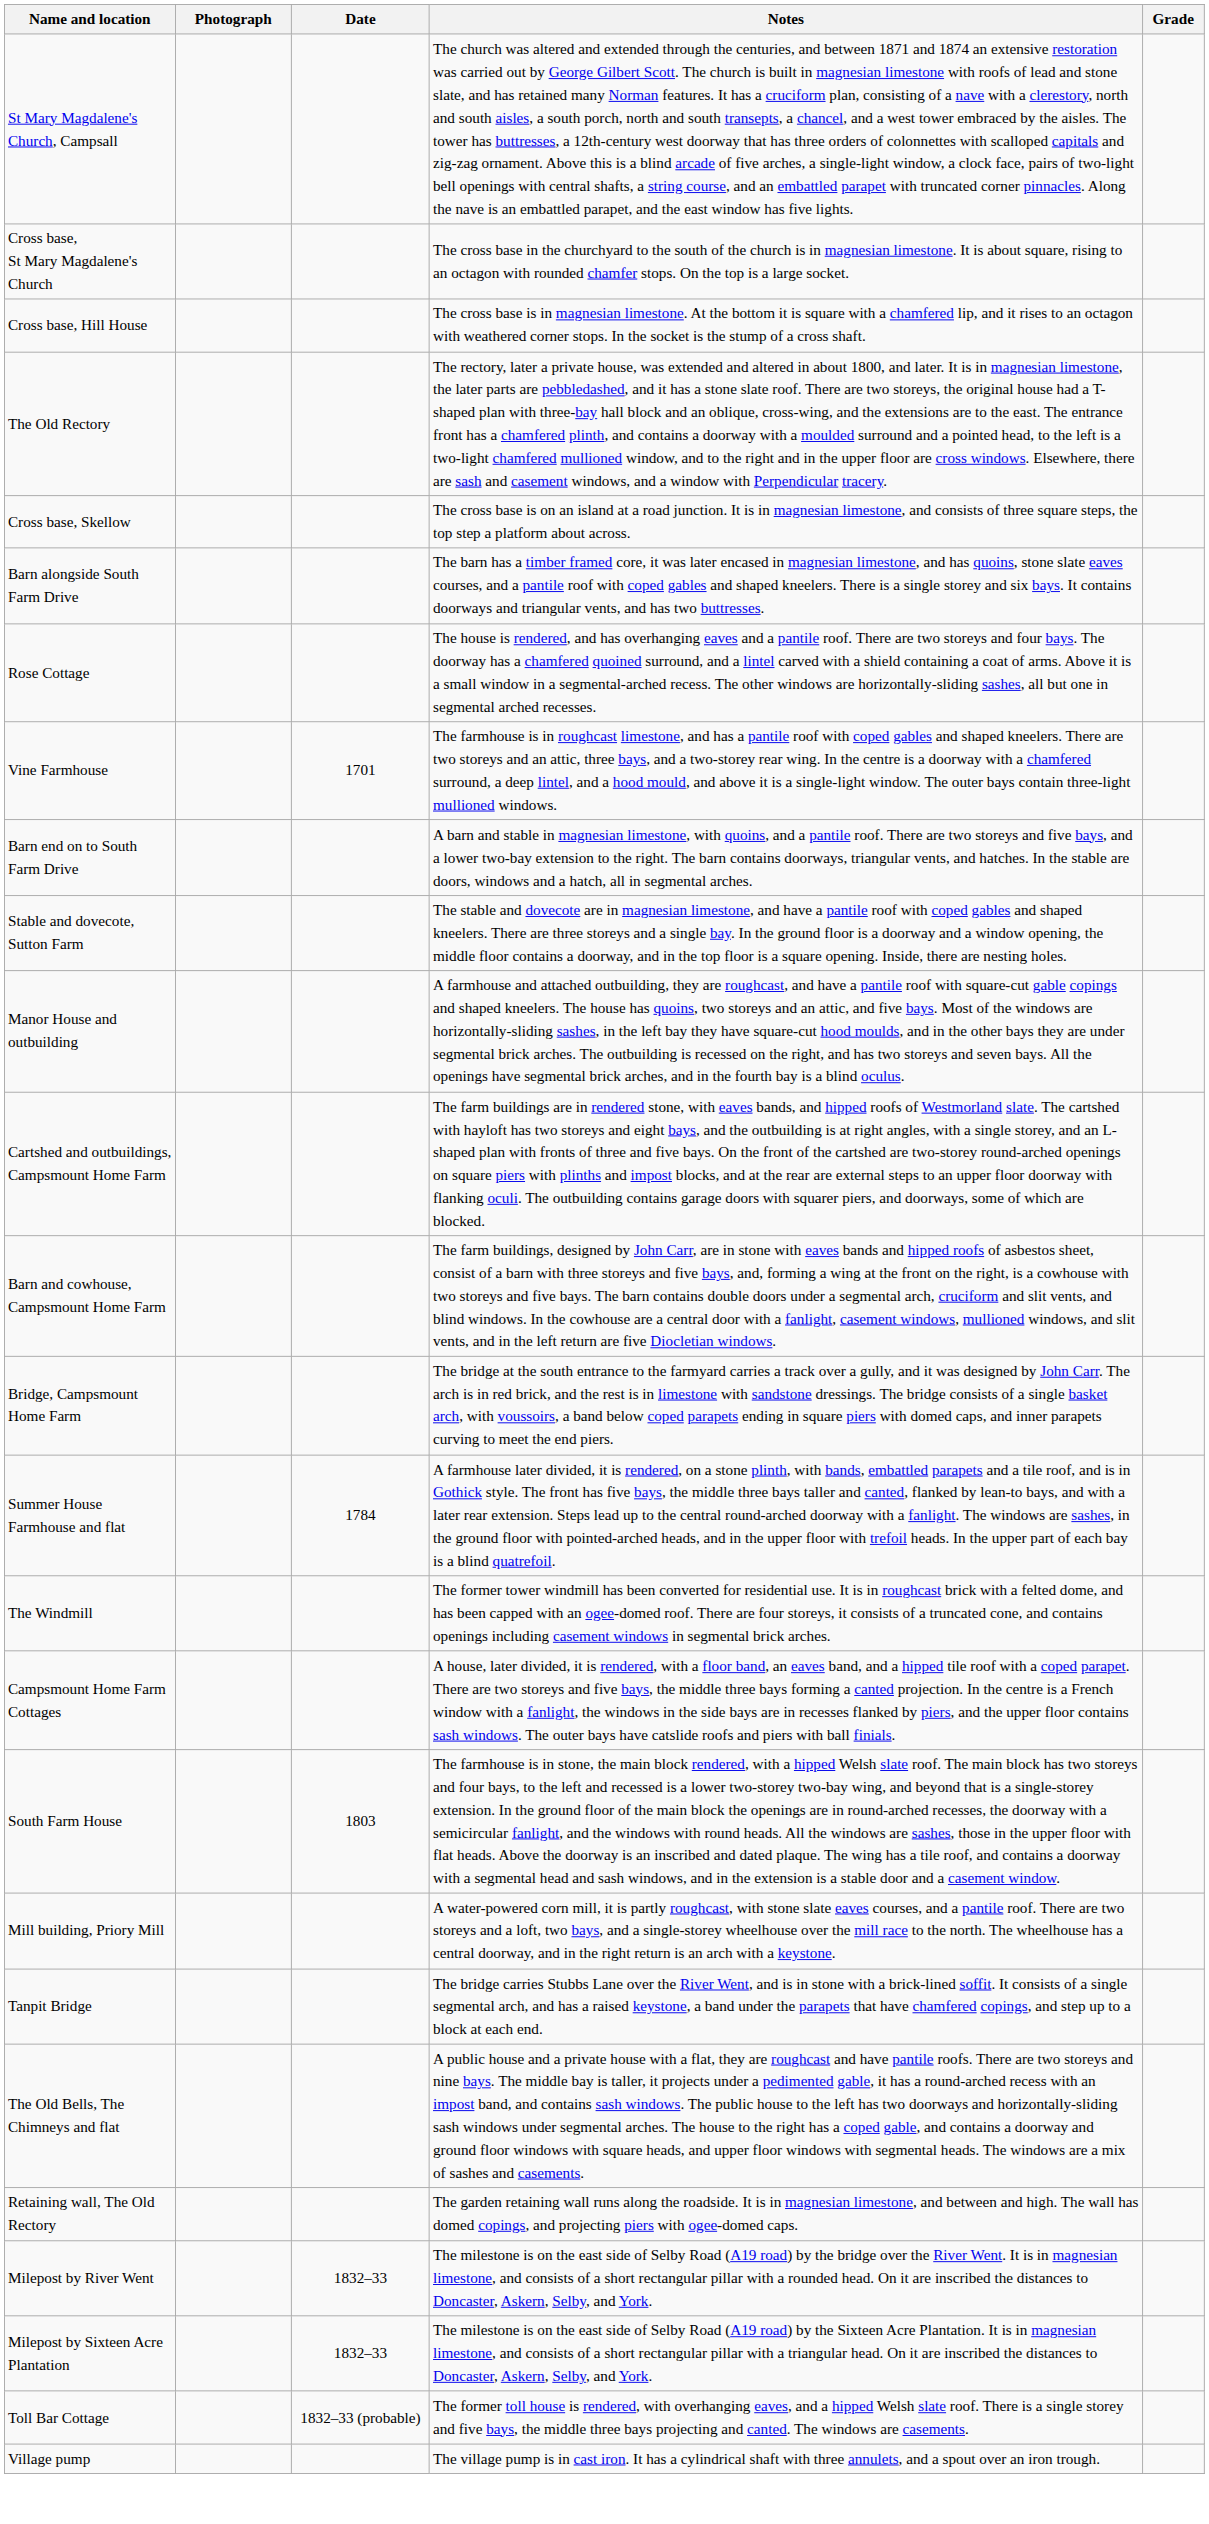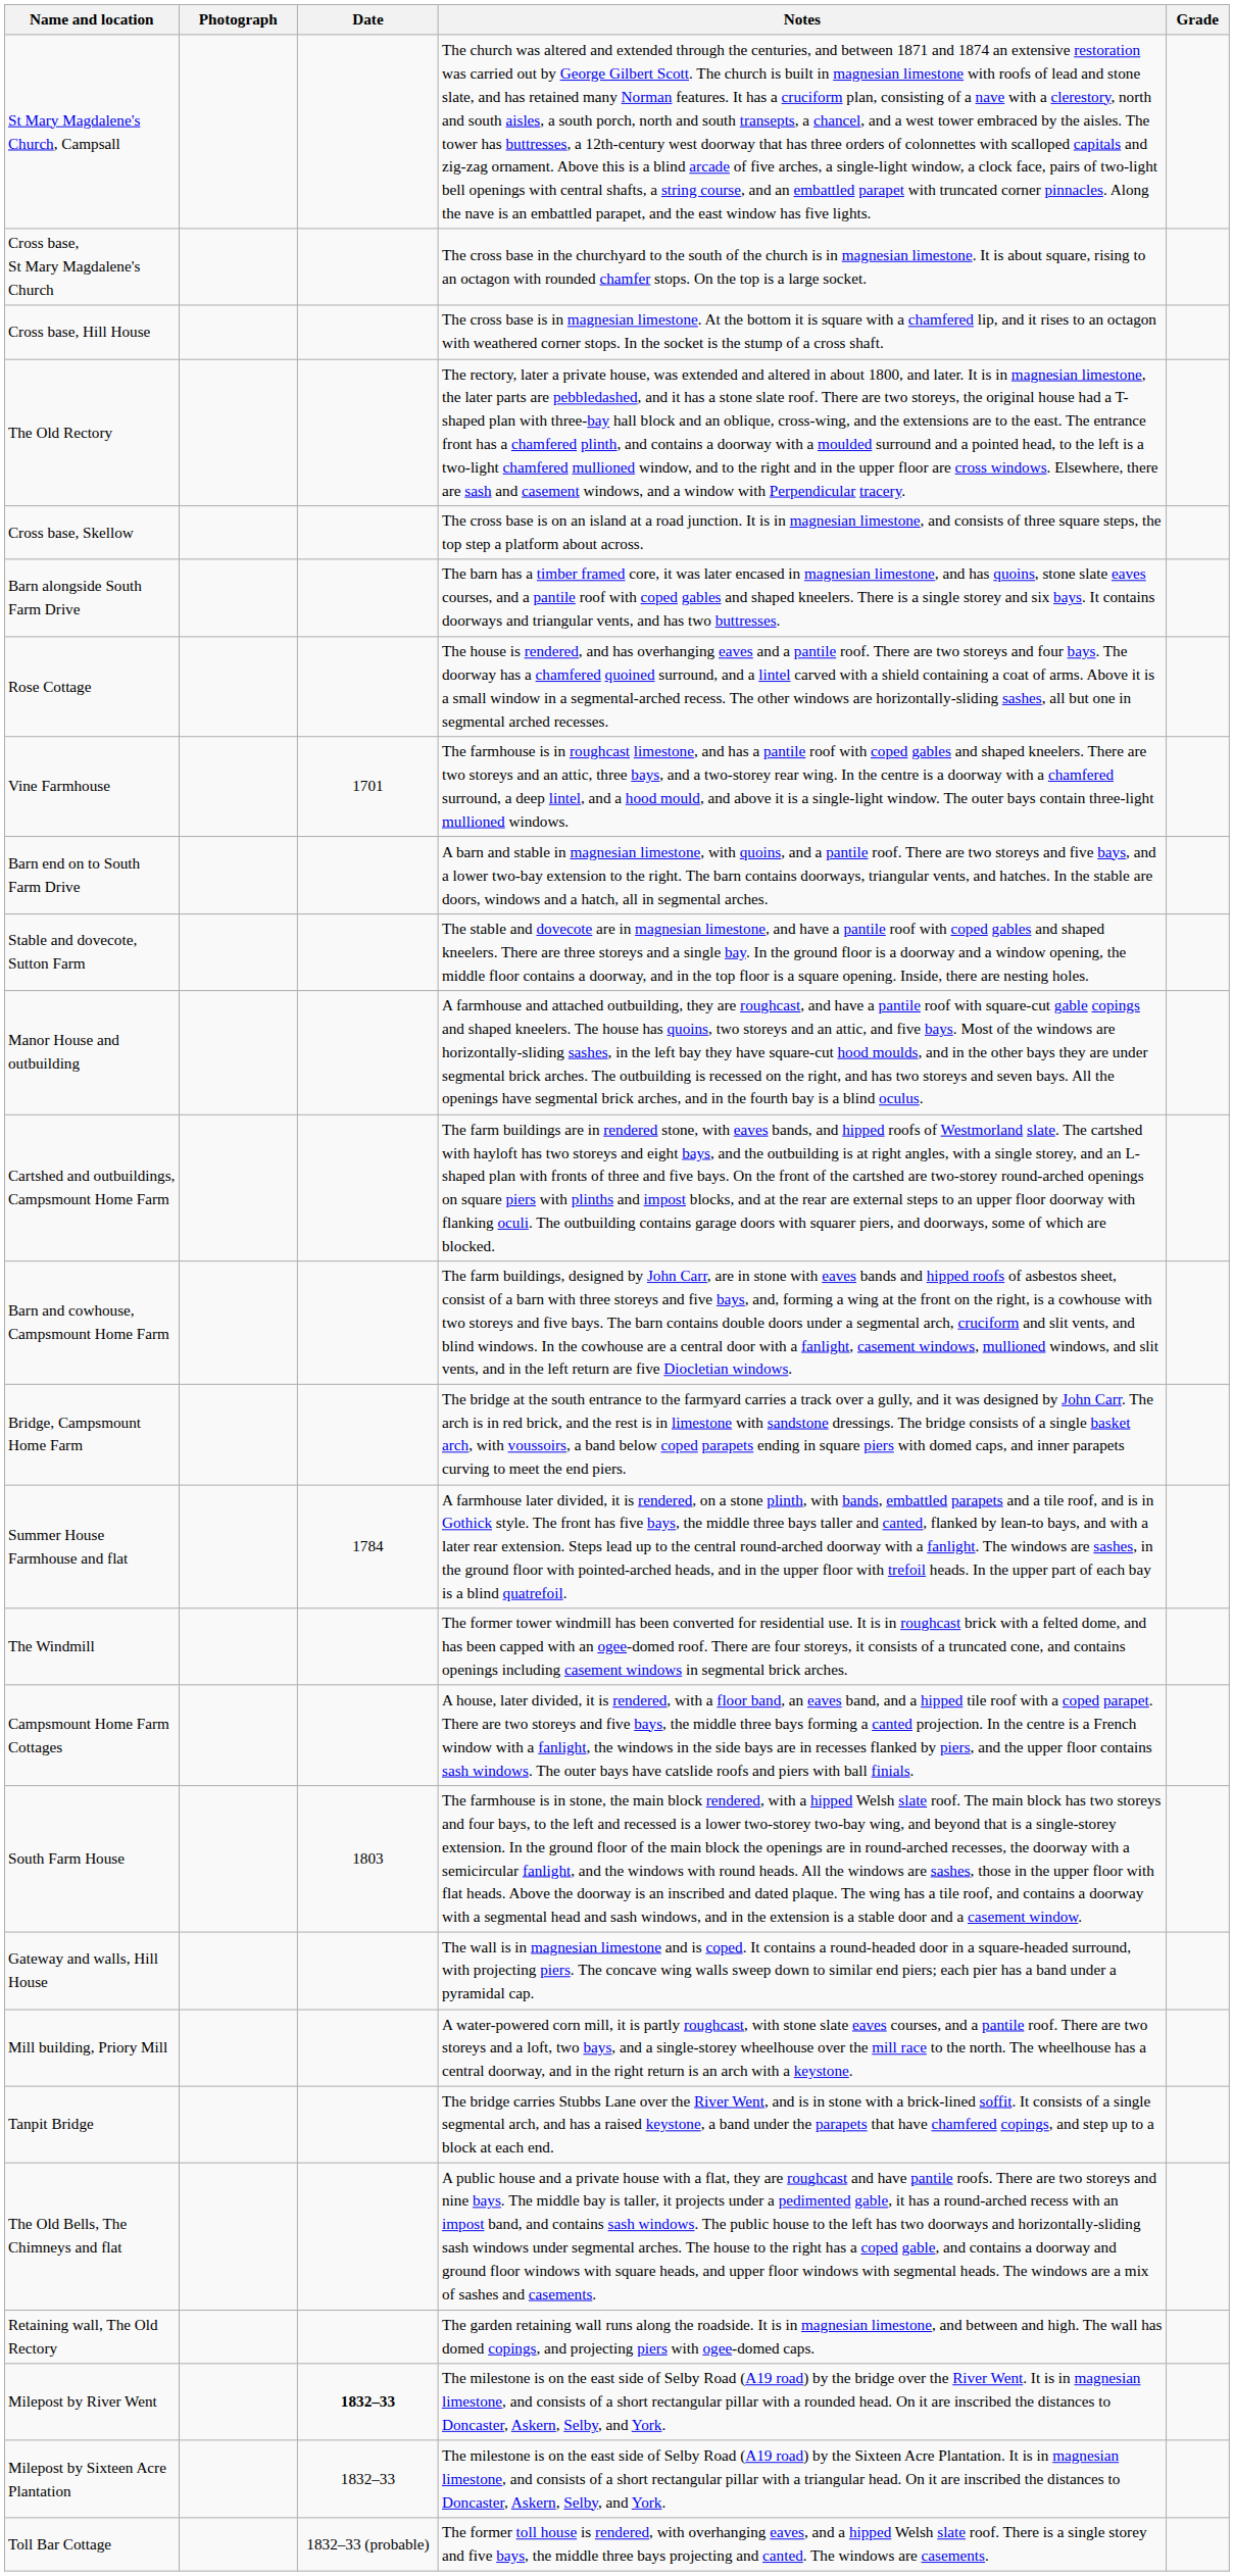+ row: Gateway and walls, Hill House | The wall is in magnesian limestone and is coped. It contains a round-headed door in a square-headed surround, with projecting piers. The concave wing walls sweep down to similar end piers; each pier has a band under a pyramidal cap.
Milepost by River Went | Date: normal -> bold
- row: Village pump | The village pump is in cast iron. It has a cylindrical shaft with three annulets, and a spout over an iron trough.
